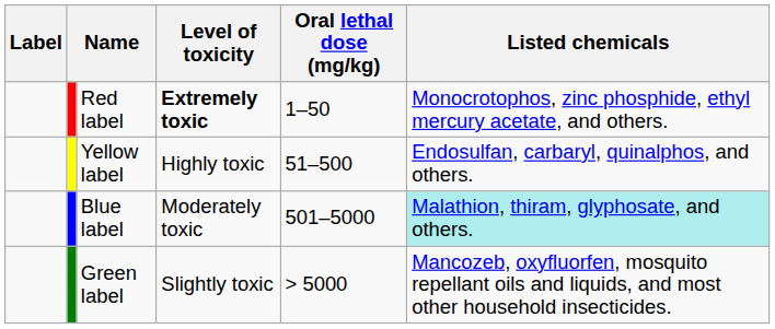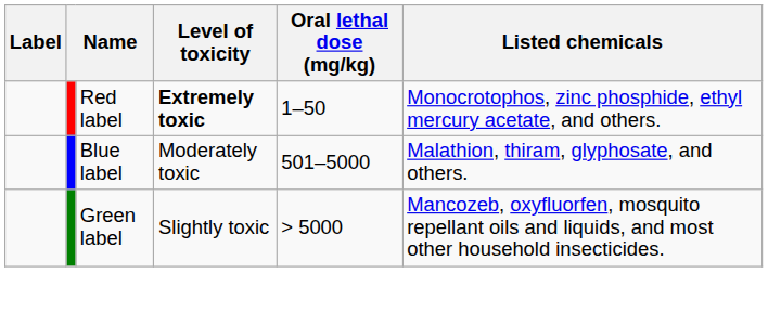- row: Yellow label | Highly toxic | 51–500 | Endosulfan, carbaryl, quinalphos, and others.
Blue label | Listed chemicals: paleturquoise background -> no background
